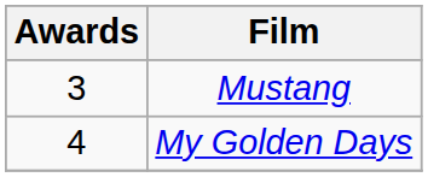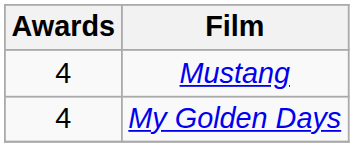Mustang | Awards: 3 -> 4
